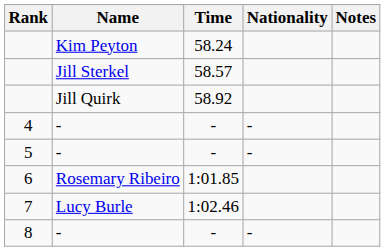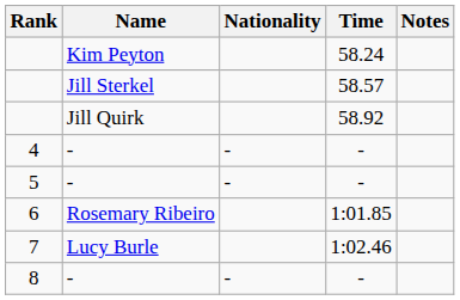columns swapped: Nationality <-> Time
